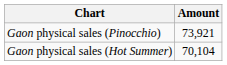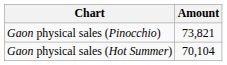Gaon physical sales (Pinocchio) | Amount: 73,921 -> 73,821
